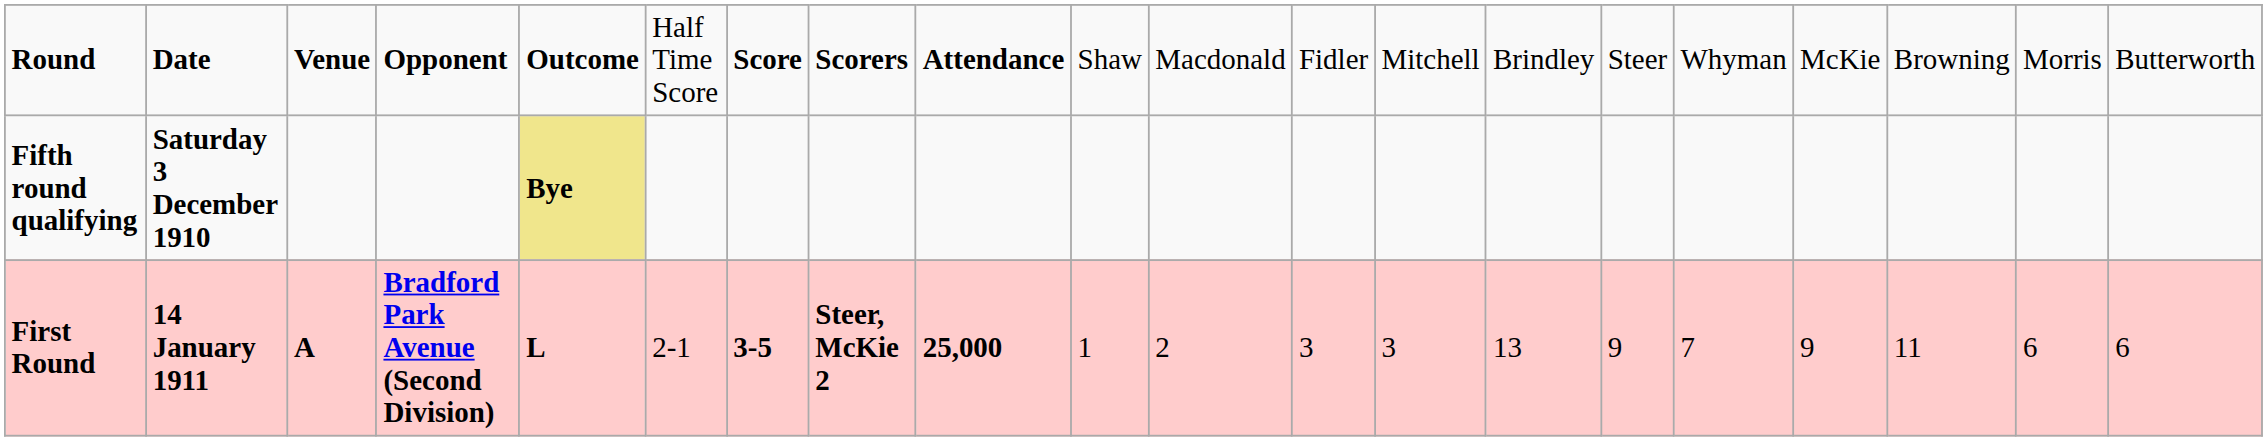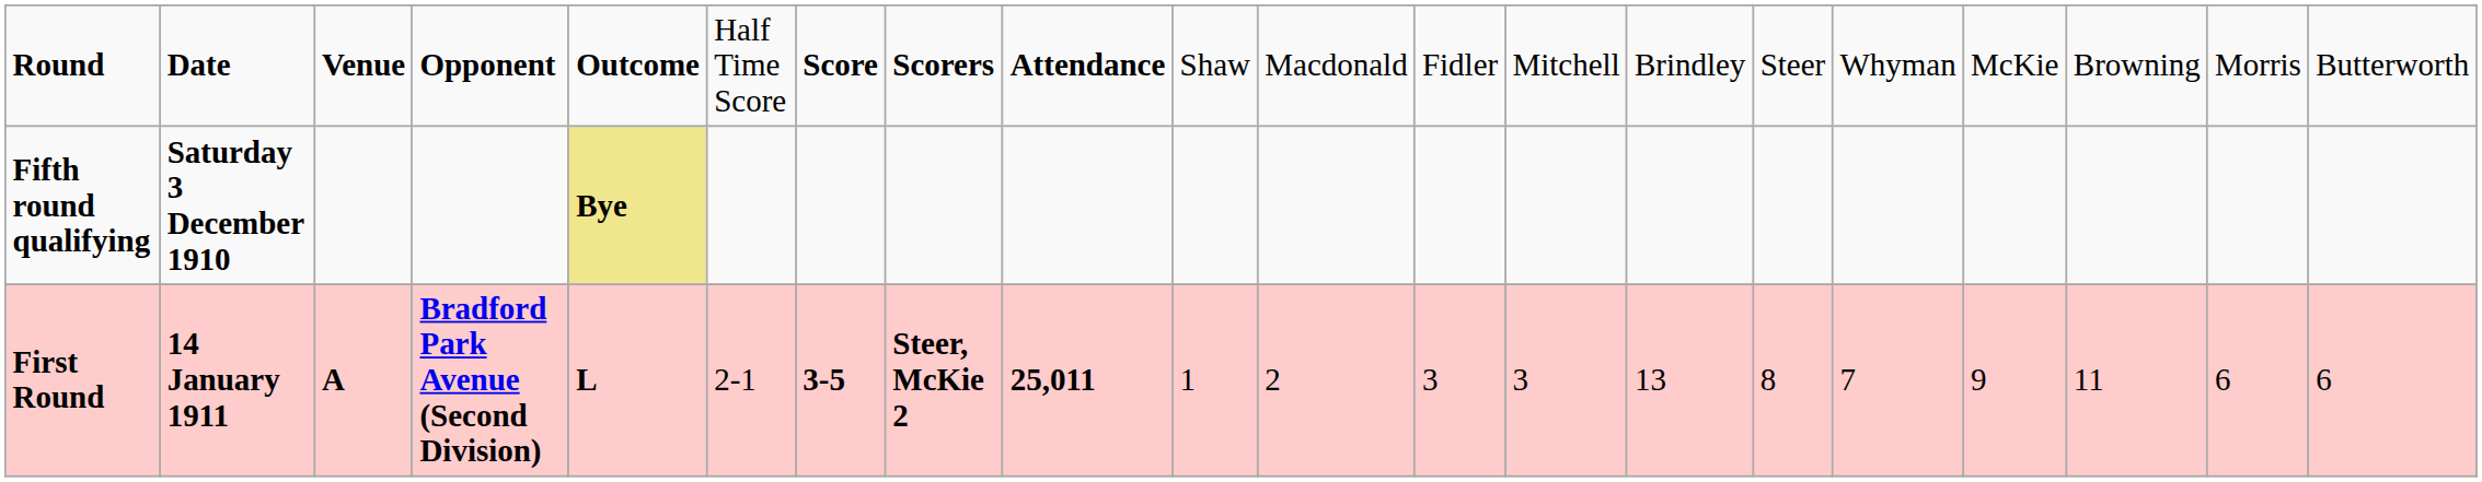First Round | column 9: 25,000 -> 25,011
First Round | column 15: 9 -> 8
